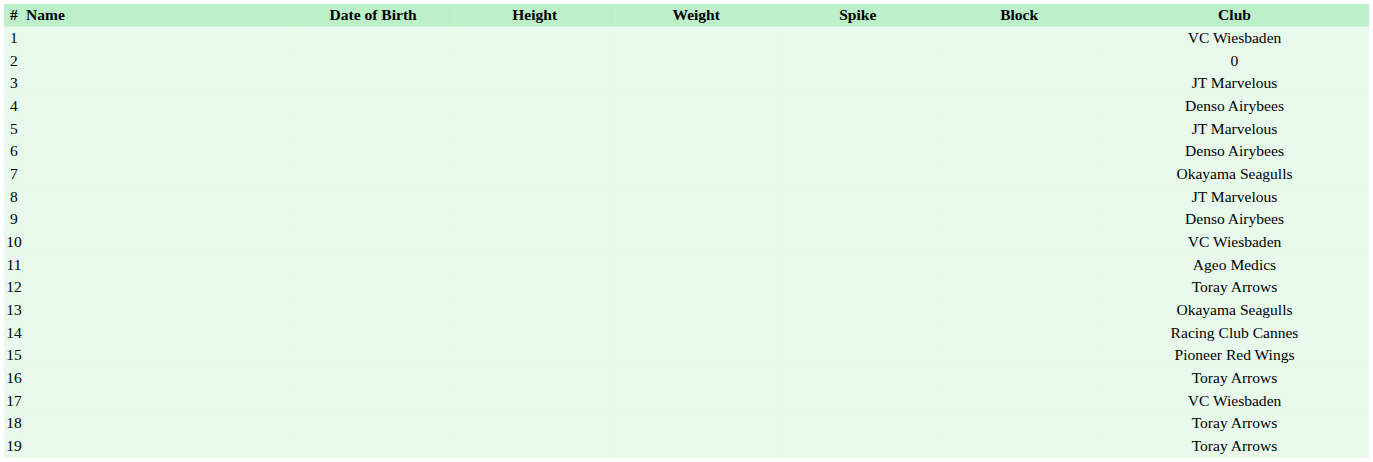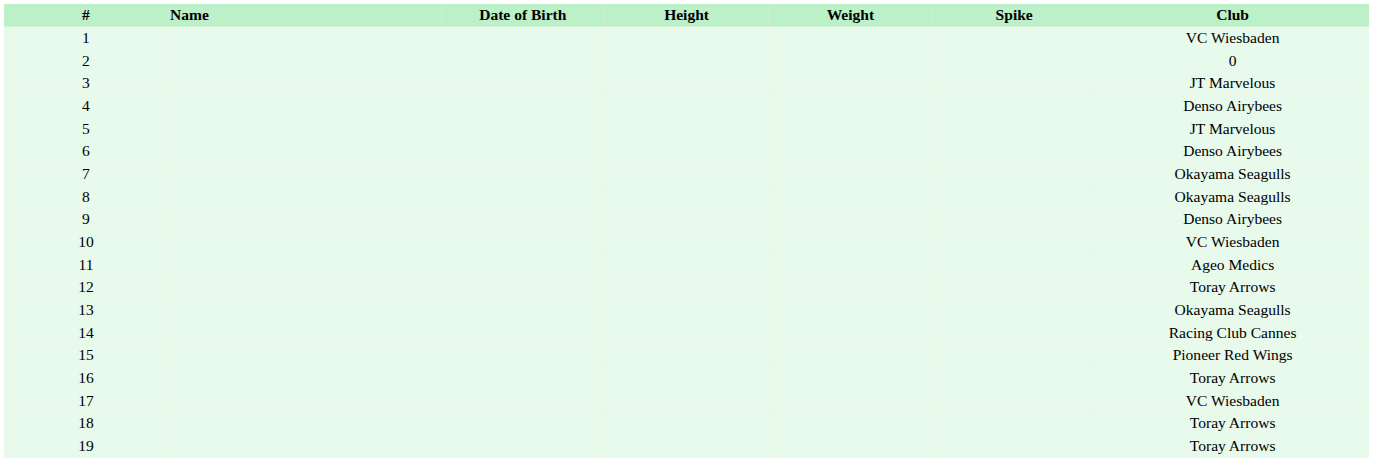- column: Block
8 | Club: JT Marvelous -> Okayama Seagulls
